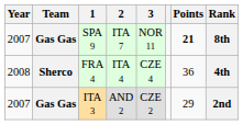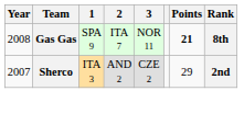SPA 9 | Year: 2007 -> 2008
- row: 2008 | Sherco | FRA 4 | ITA 4 | CZE 4 | 36 | 4th
ITA 3 | Team: Gas Gas -> Sherco
